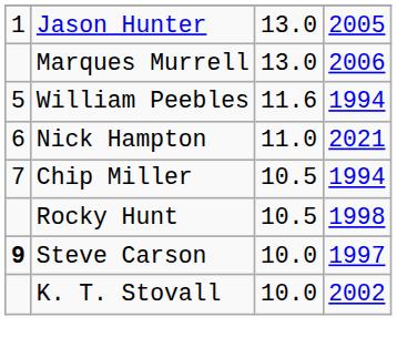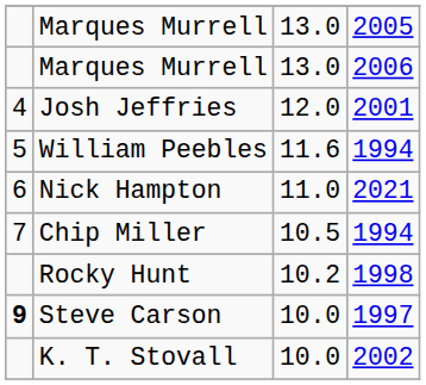- row: 1 | Jason Hunter | 13.0 | 2005
+ row: Marques Murrell | 13.0 | 2005
+ row: 4 | Josh Jeffries | 12.0 | 2001
Rocky Hunt | column 3: 10.5 -> 10.2
